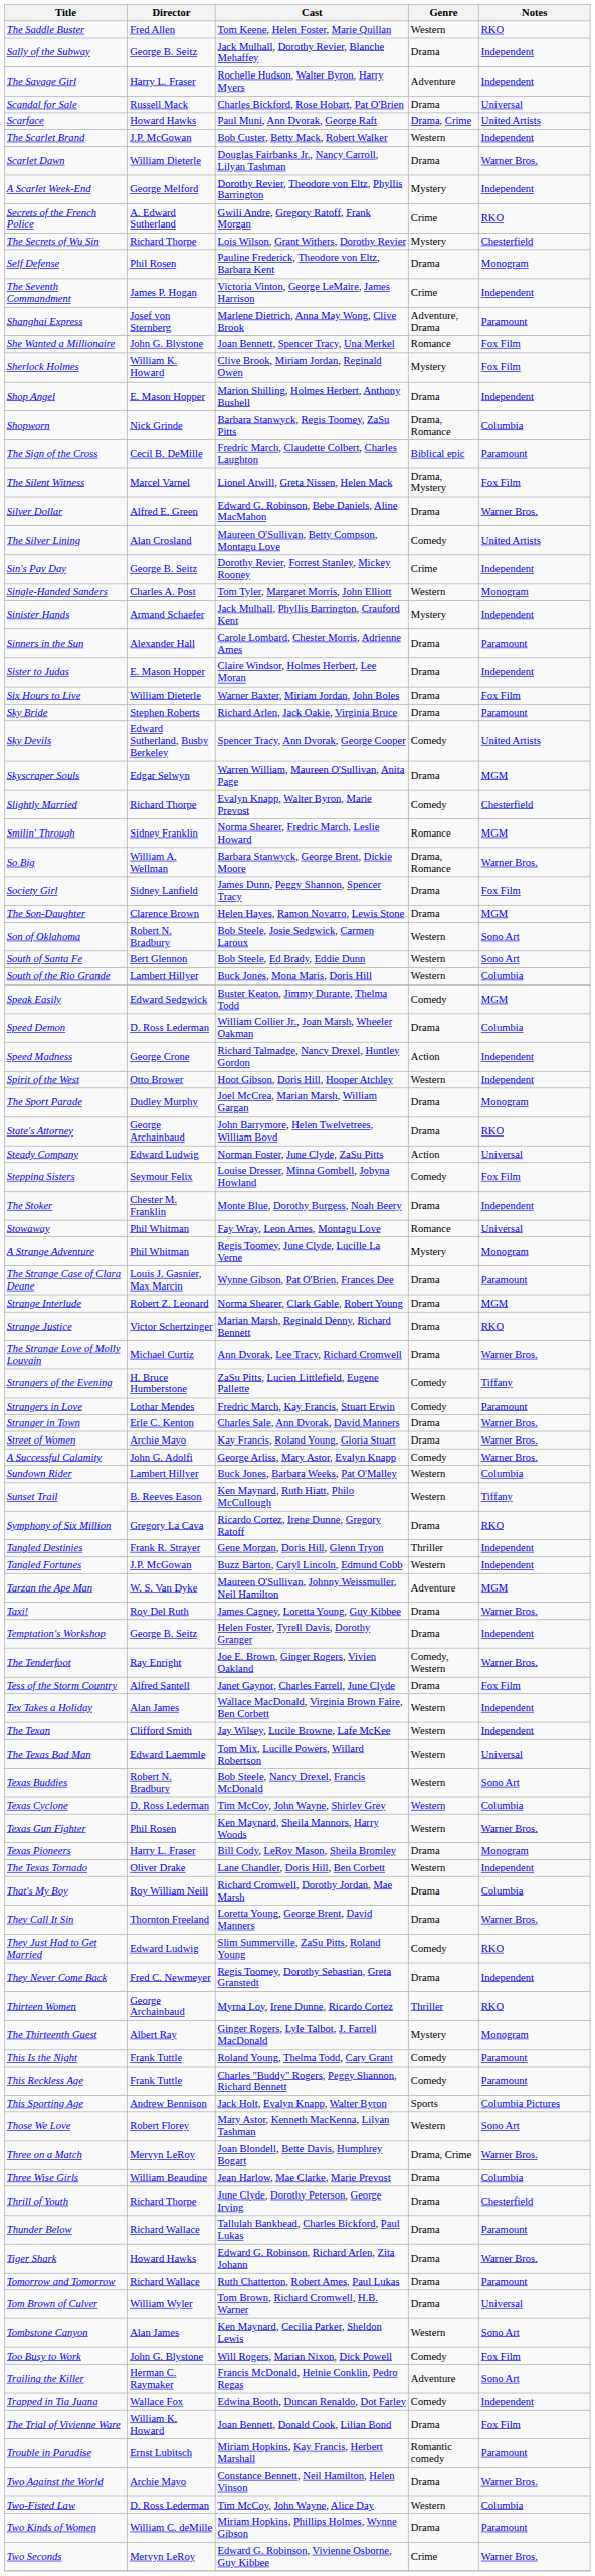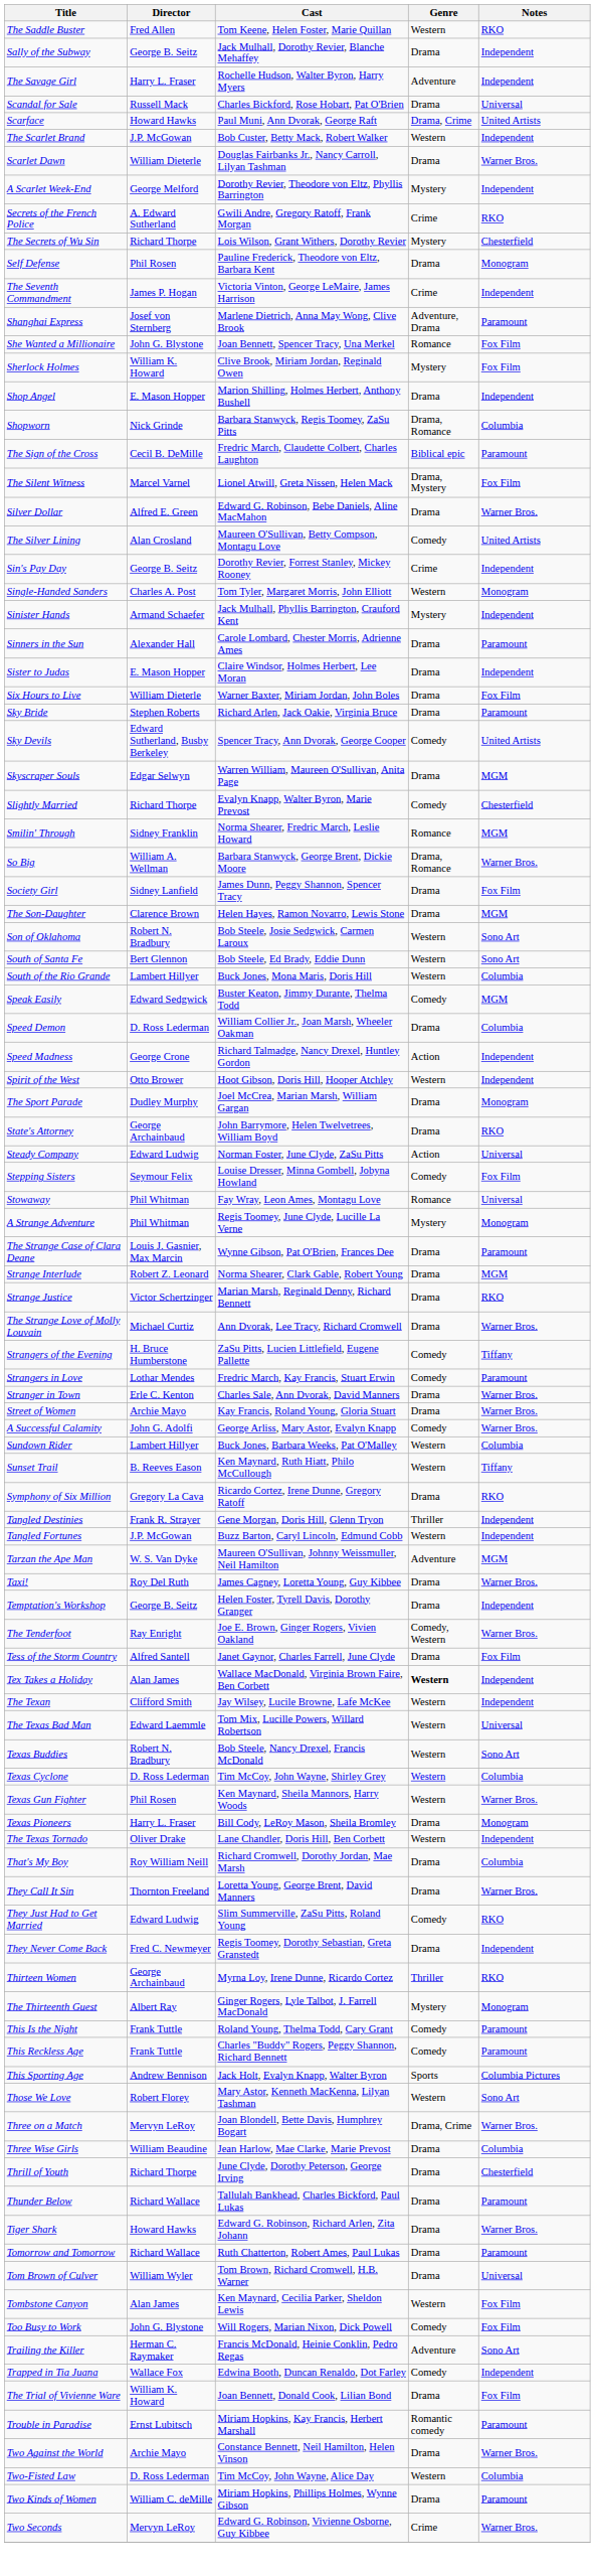- row: The Stoker | Chester M. Franklin | Monte Blue, Dorothy Burgess, Noah Beery | Drama | Independent
Tex Takes a Holiday | Genre: normal -> bold
Tombstone Canyon | Notes: Sono Art -> Fox Film
